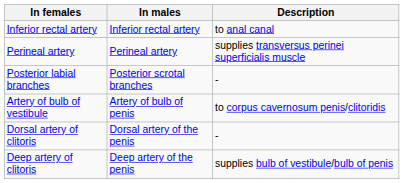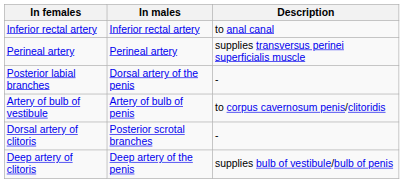Posterior labial branches | In males: Posterior scrotal branches -> Dorsal artery of the penis
Dorsal artery of clitoris | In males: Dorsal artery of the penis -> Posterior scrotal branches
